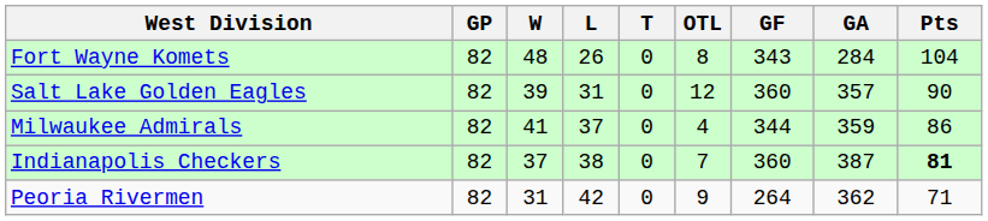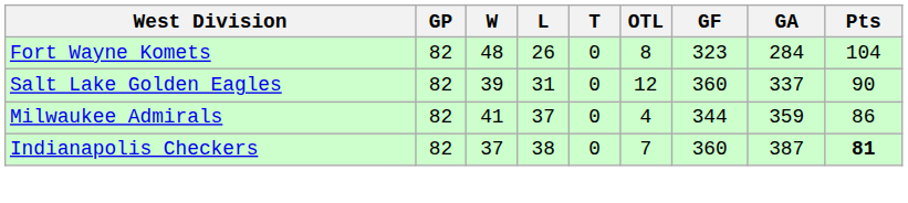Fort Wayne Komets | GF: 343 -> 323
Salt Lake Golden Eagles | GA: 357 -> 337
- row: Peoria Rivermen | 82 | 31 | 42 | 0 | 9 | 264 | 362 | 71
